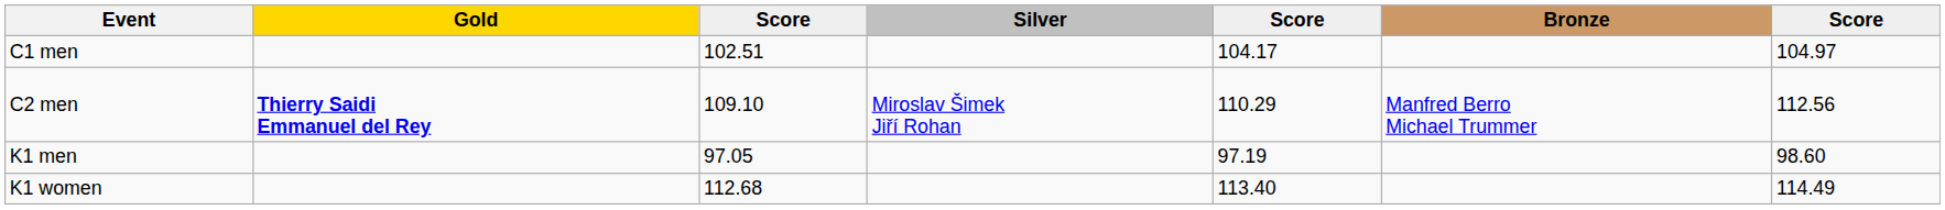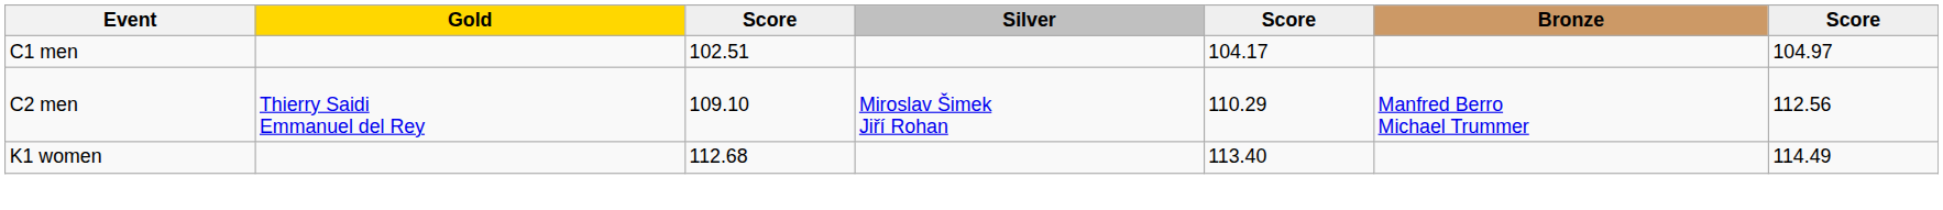C2 men | Gold: bold -> normal
- row: K1 men | 97.05 | 97.19 | 98.60
